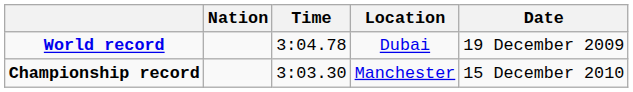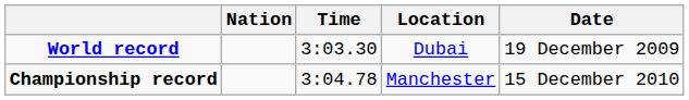World record | Time: 3:04.78 -> 3:03.30
Championship record | Time: 3:03.30 -> 3:04.78
